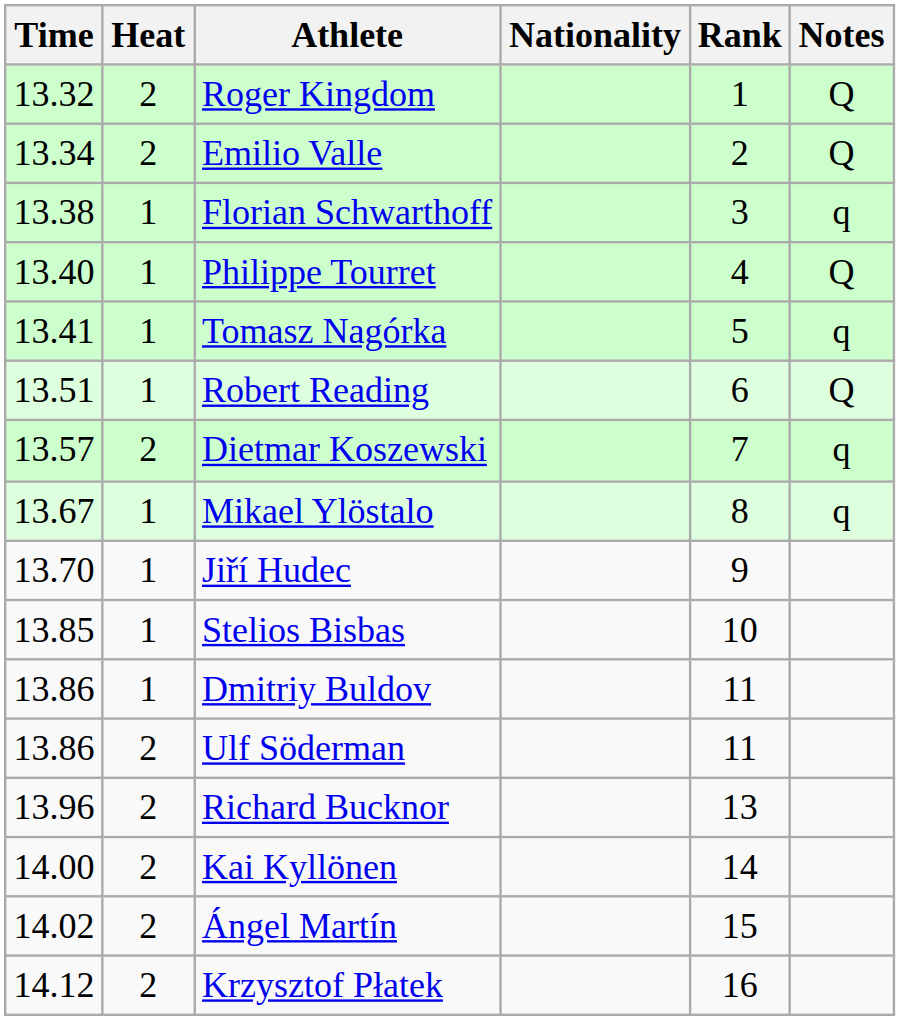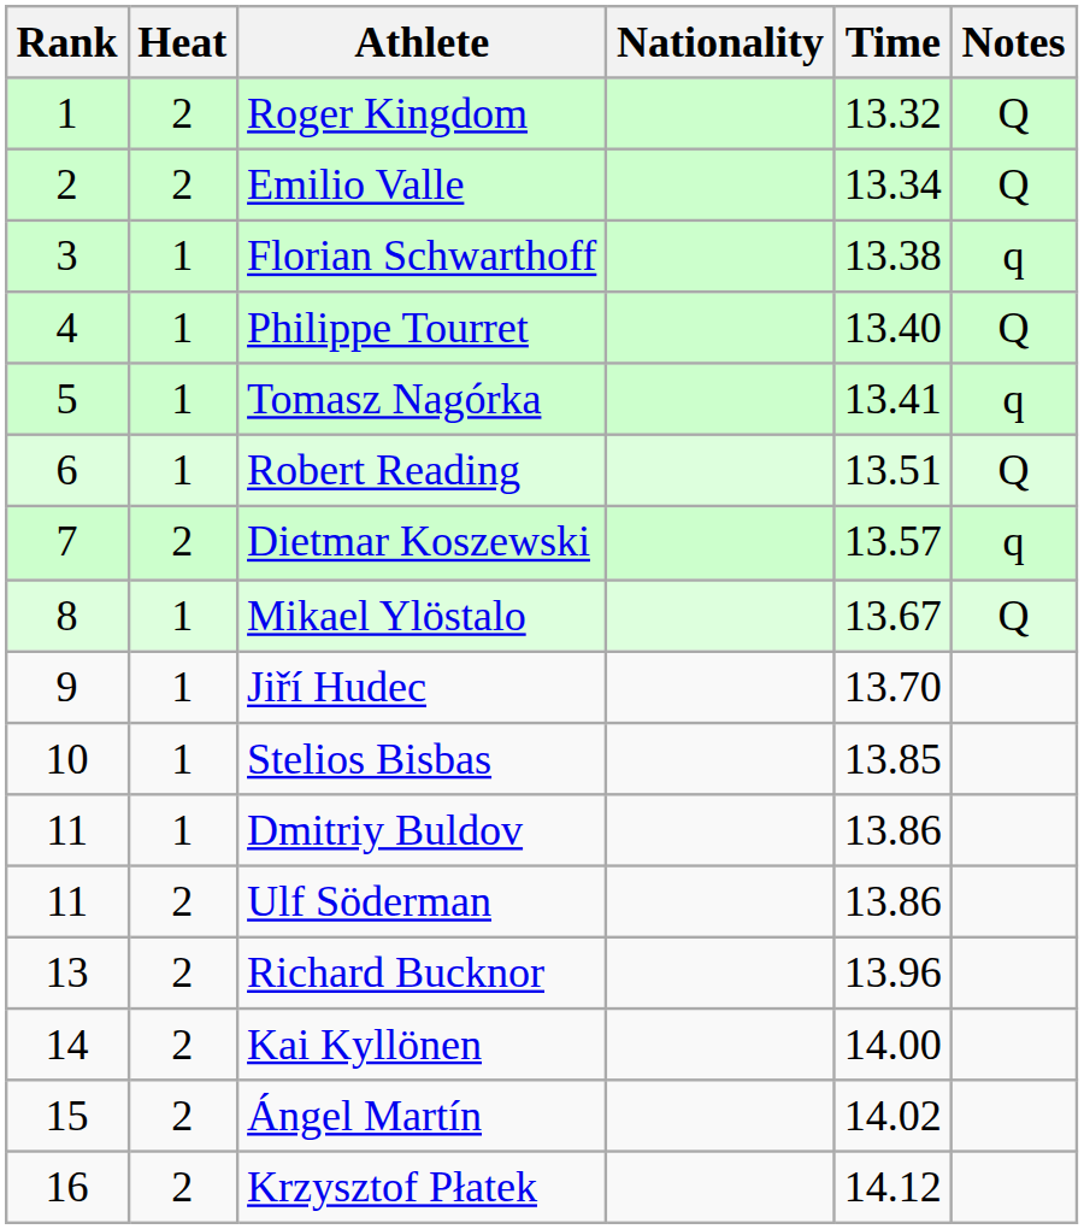columns swapped: Rank <-> Time
Mikael Ylöstalo | Notes: q -> Q
